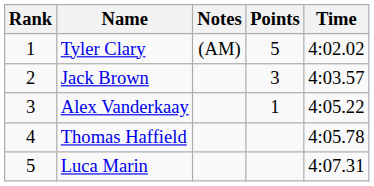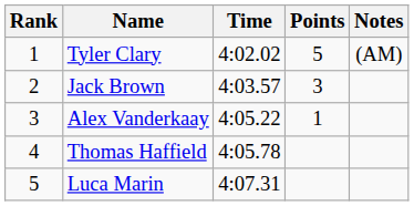columns swapped: Time <-> Notes
